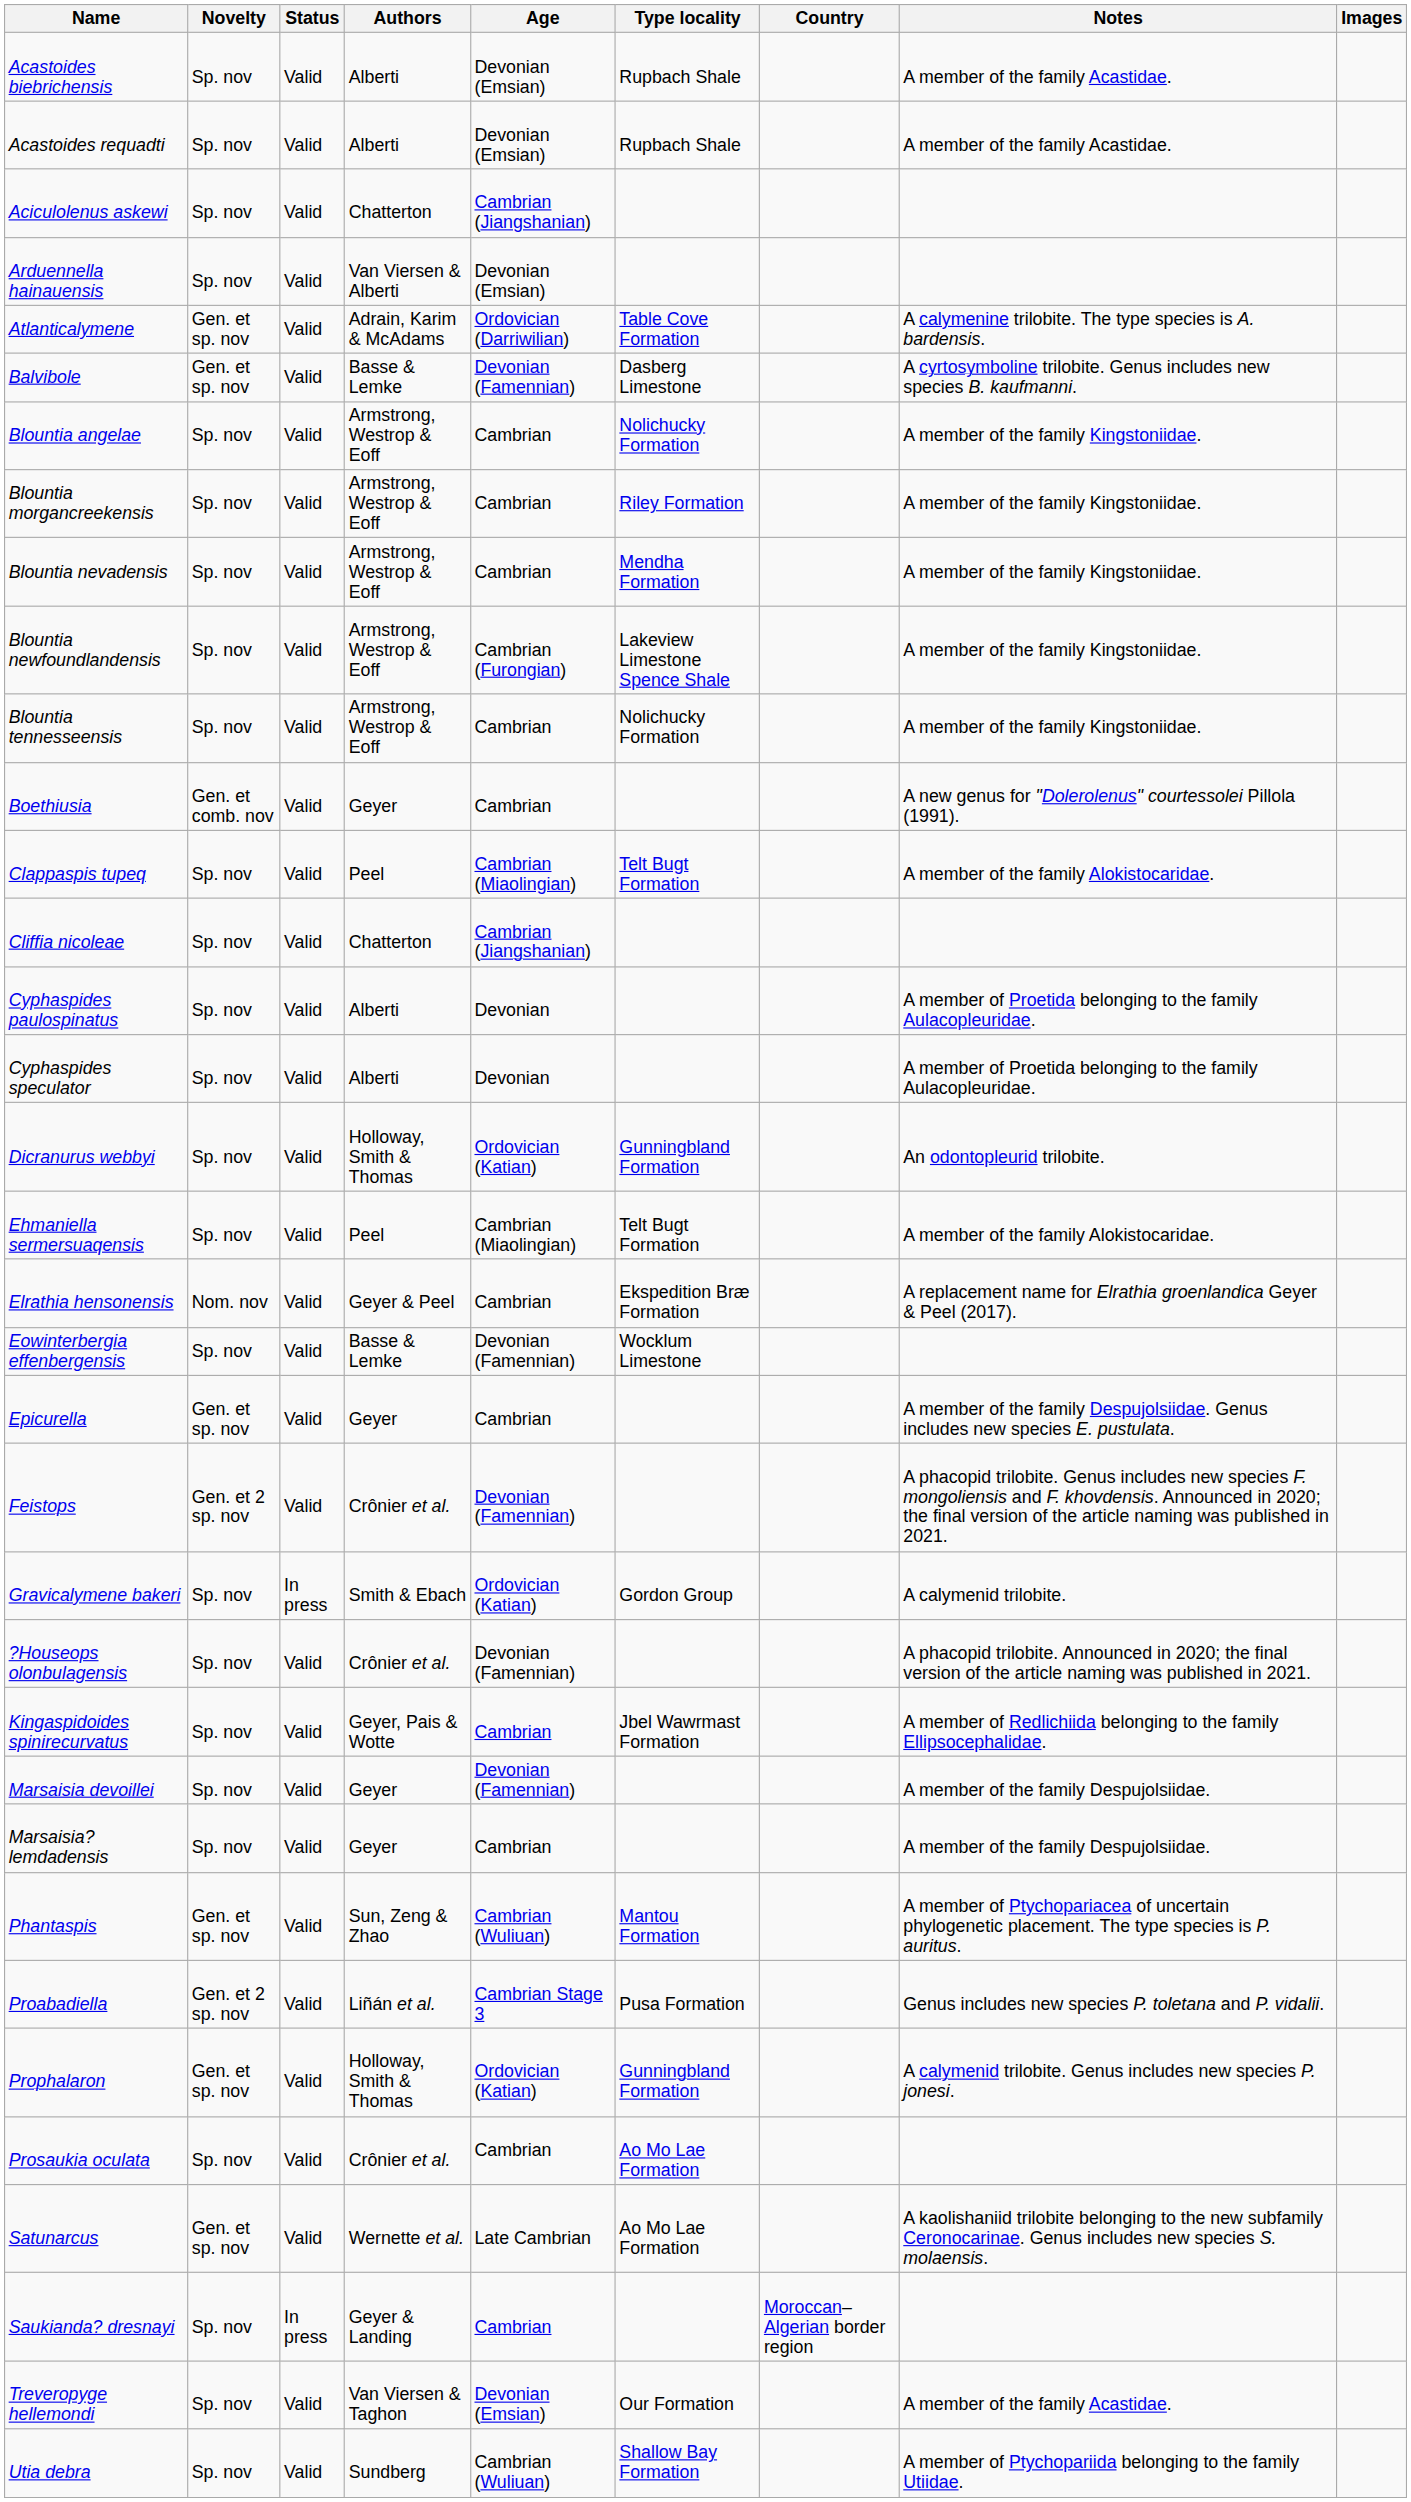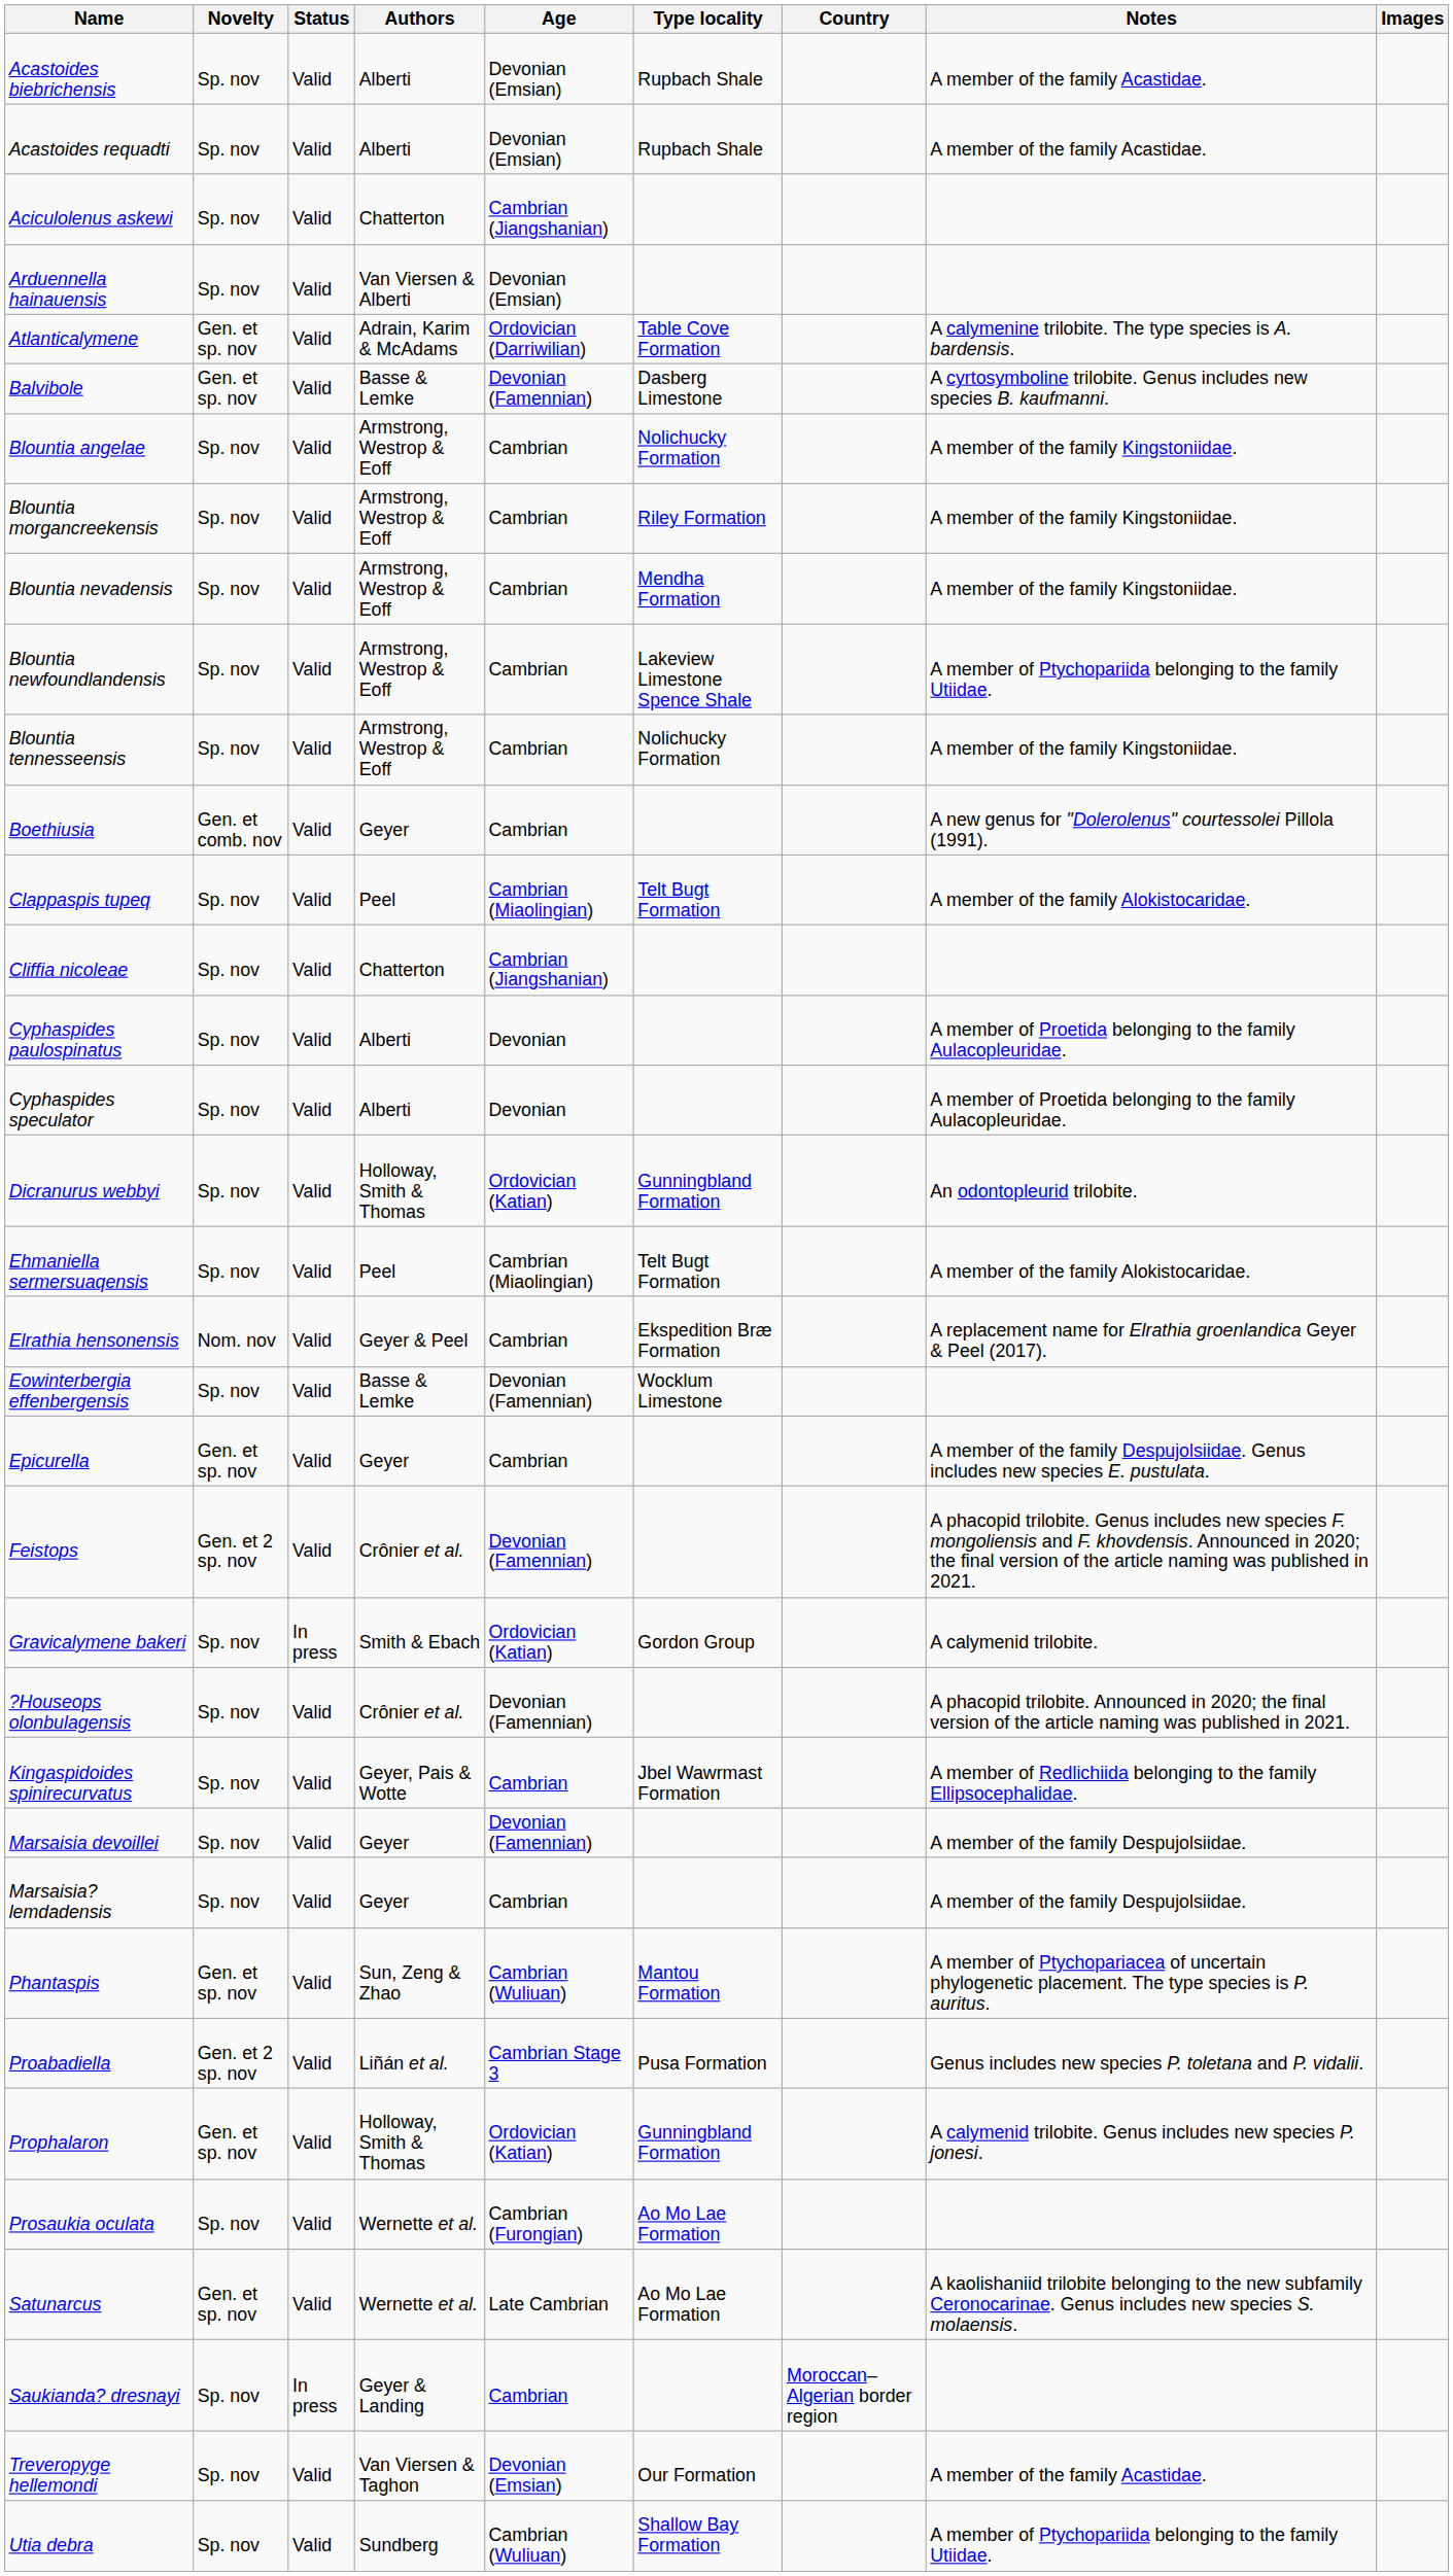Blountia newfoundlandensis | Age: Cambrian (Furongian) -> Cambrian
Blountia newfoundlandensis | Notes: A member of the family Kingstoniidae. -> A member of Ptychopariida belonging to the family Utiidae.
Prosaukia oculata | Authors: Crônier et al. -> Wernette et al.
Prosaukia oculata | Age: Cambrian -> Cambrian (Furongian)
